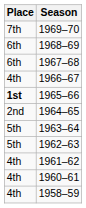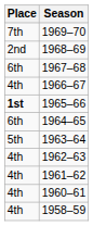1968–69 | Place: 6th -> 2nd
1964–65 | Place: 2nd -> 6th
1962–63 | Place: 5th -> 4th
